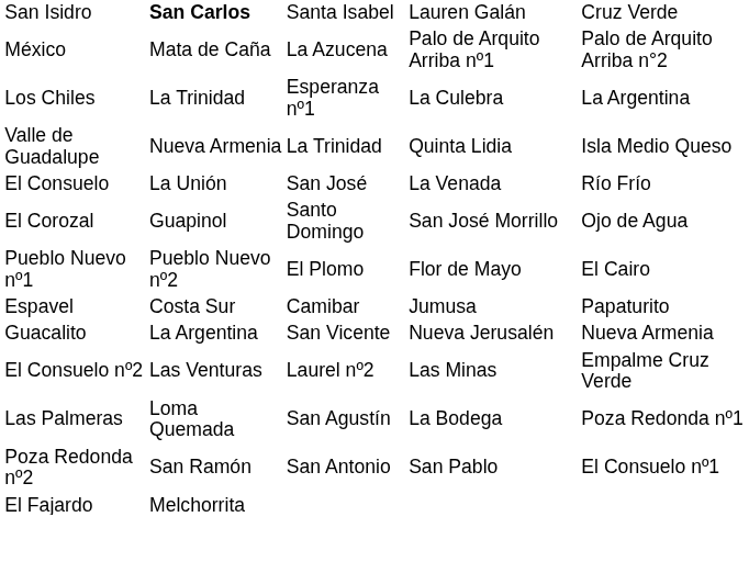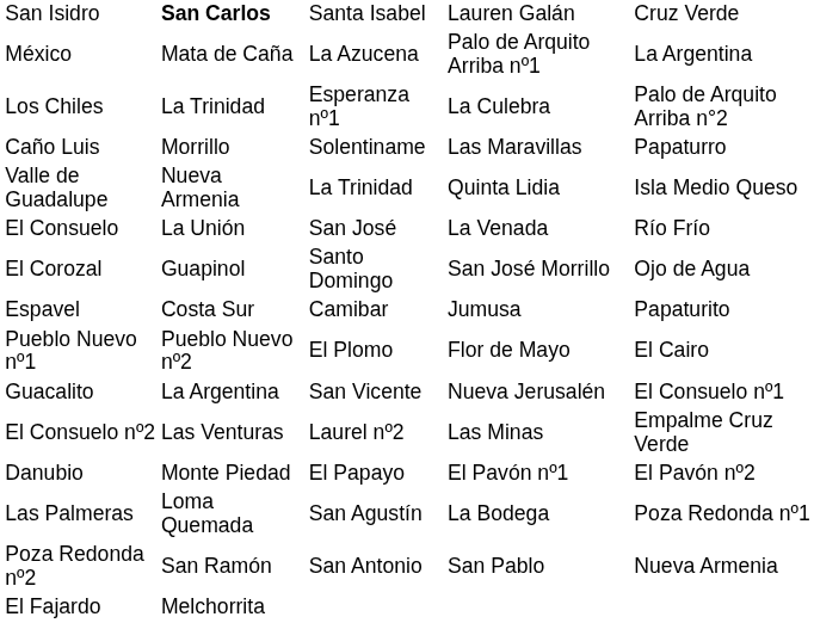México | column 5: Palo de Arquito Arriba n°2 -> La Argentina
Los Chiles | column 5: La Argentina -> Palo de Arquito Arriba n°2
+ row: Caño Luis | Morrillo | Solentiname | Las Maravillas | Papaturro
rows swapped: Espavel <-> Pueblo Nuevo nº1
Guacalito | column 5: Nueva Armenia -> El Consuelo nº1
+ row: Danubio | Monte Piedad | El Papayo | El Pavón nº1 | El Pavón nº2
Poza Redonda nº2 | column 5: El Consuelo nº1 -> Nueva Armenia
